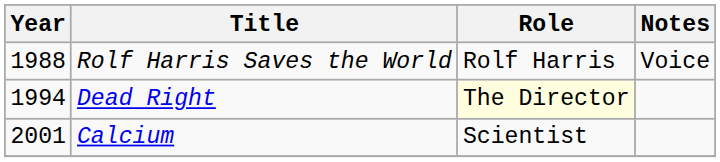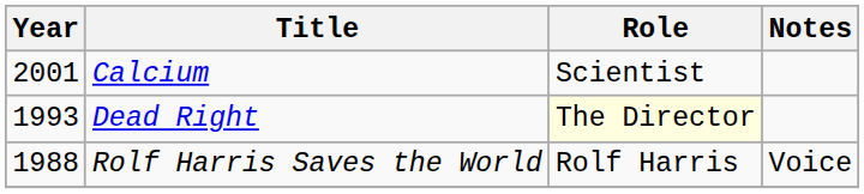rows swapped: Rolf Harris Saves the World <-> Calcium
Dead Right | Year: 1994 -> 1993
